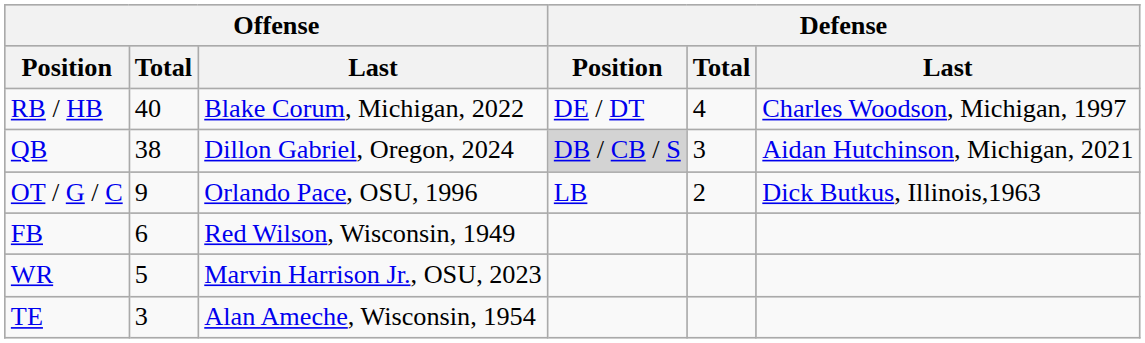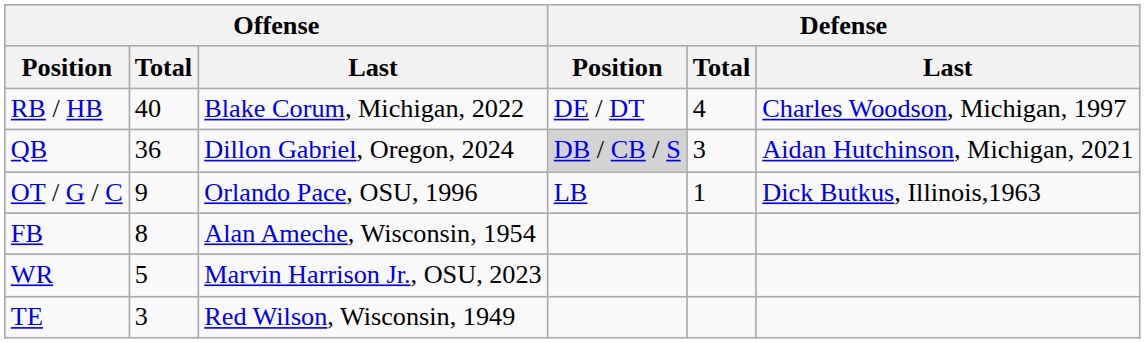QB | Offense / Total: 38 -> 36
OT / G / C | Defense / Total: 2 -> 1
FB | Offense / Total: 6 -> 8
FB | Offense / Last: Red Wilson, Wisconsin, 1949 -> Alan Ameche, Wisconsin, 1954
TE | Offense / Last: Alan Ameche, Wisconsin, 1954 -> Red Wilson, Wisconsin, 1949
